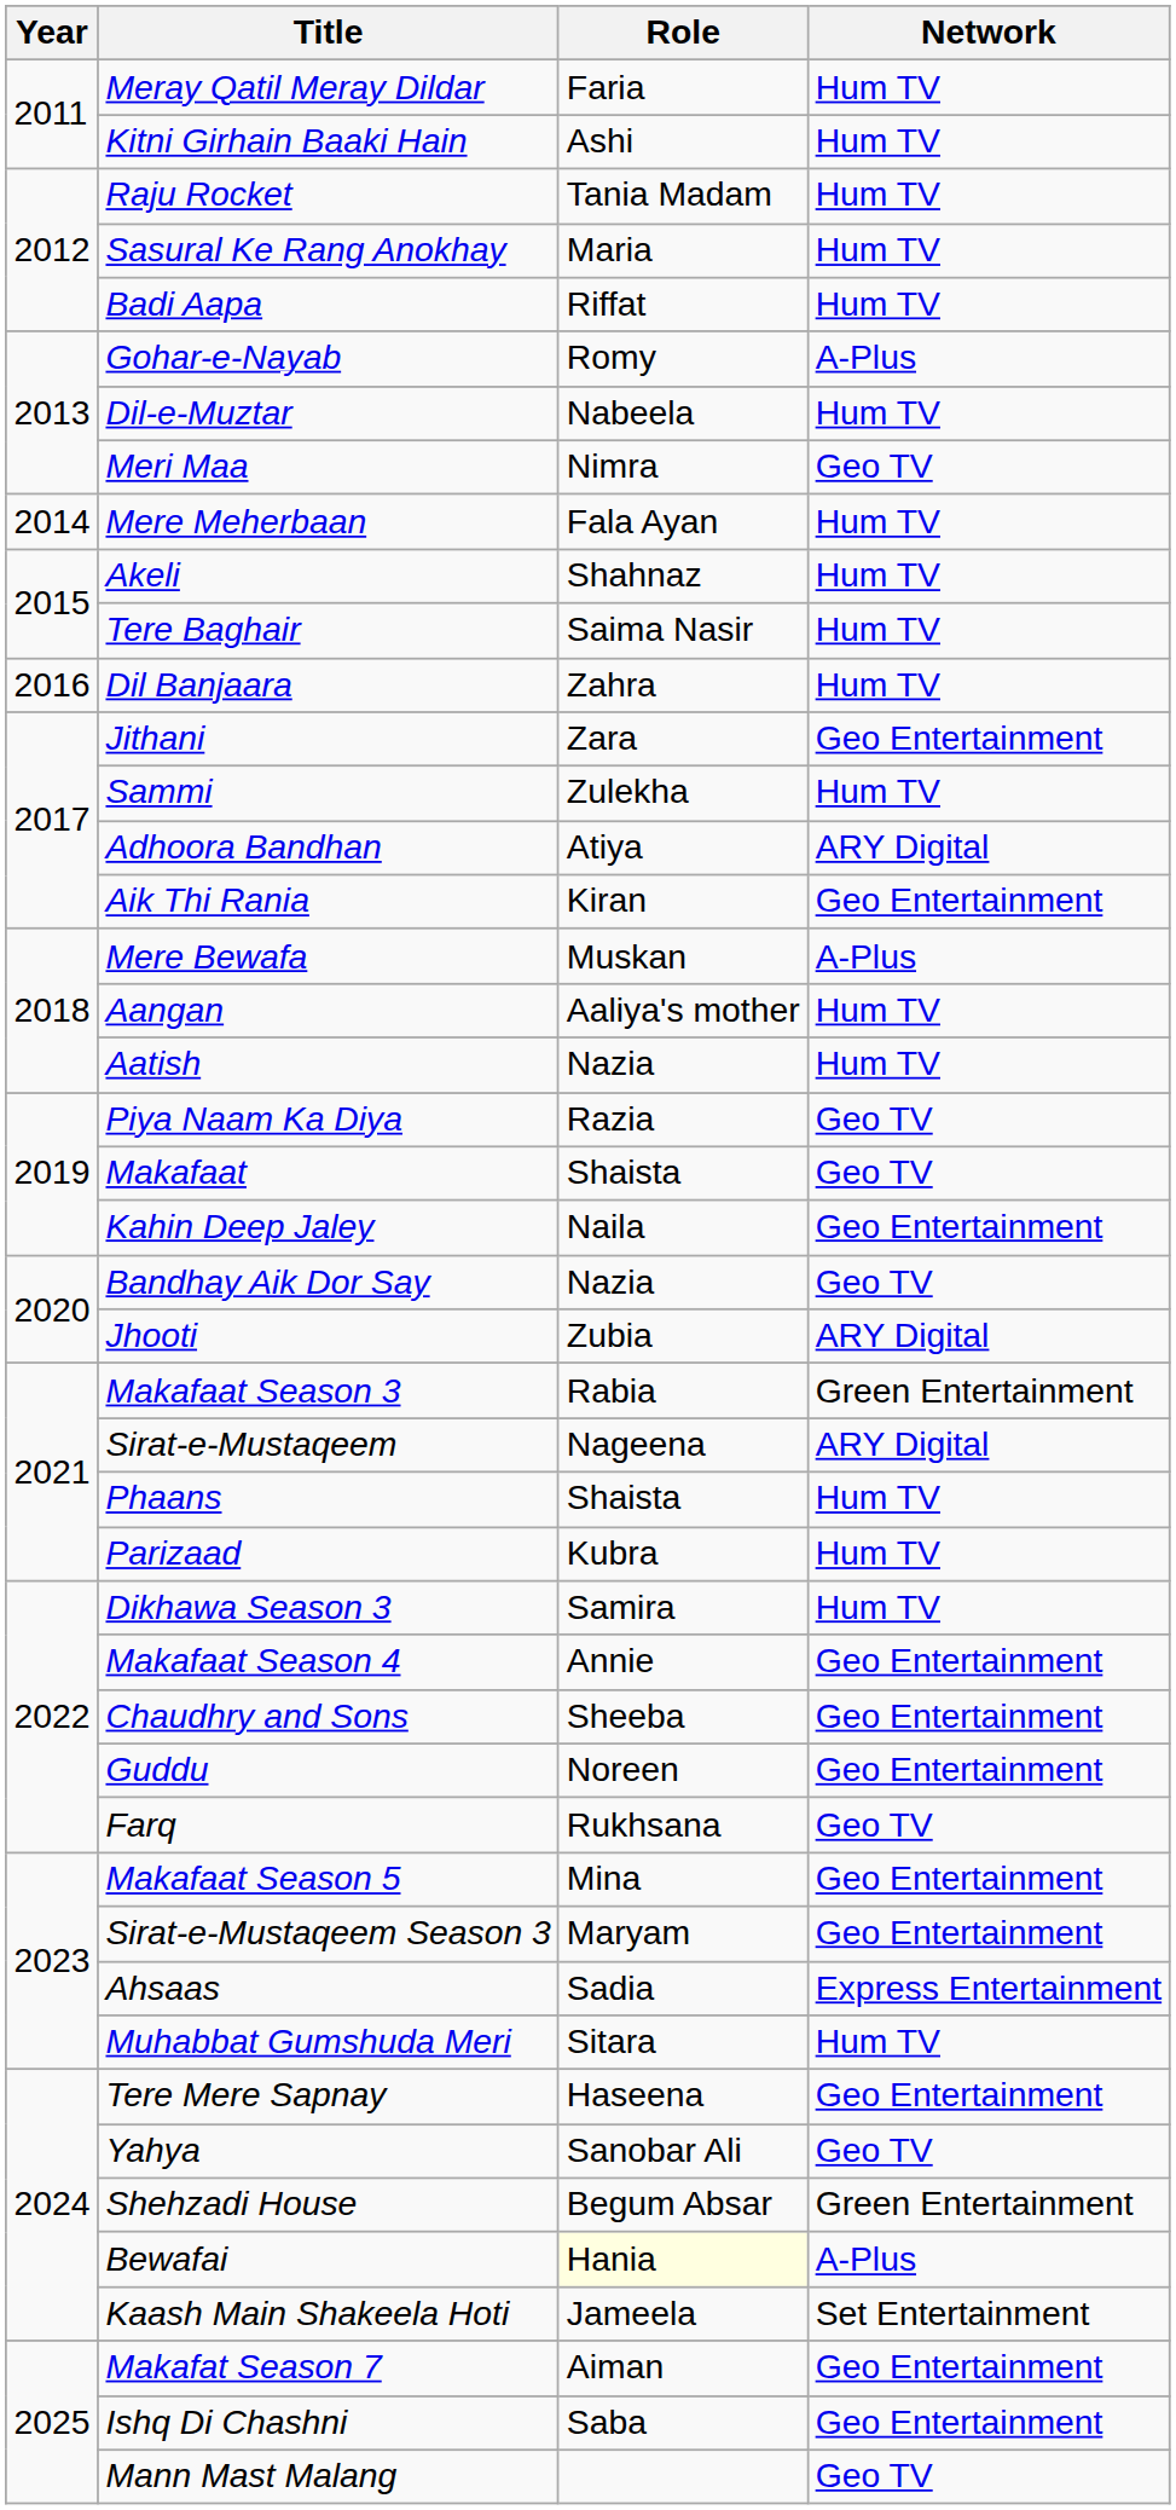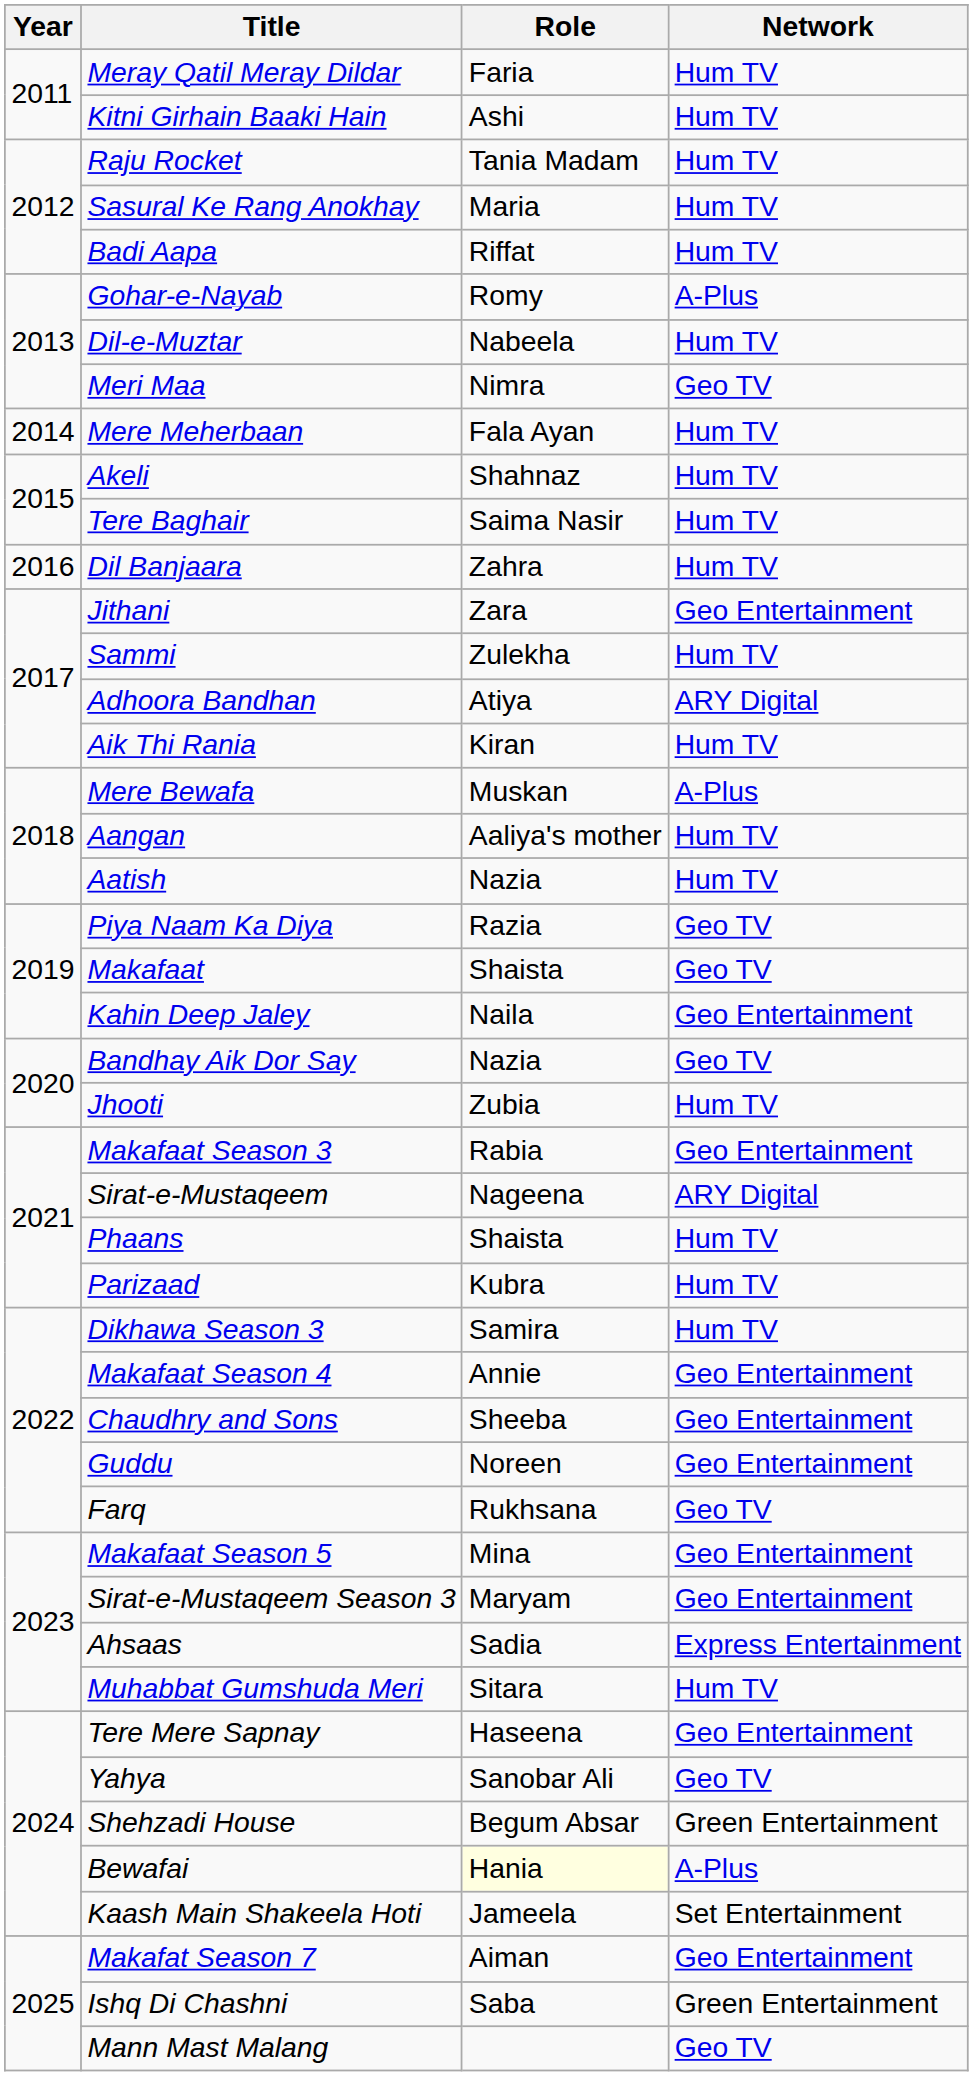Aik Thi Rania | Network: Geo Entertainment -> Hum TV
Jhooti | Network: ARY Digital -> Hum TV
Makafaat Season 3 | Network: Green Entertainment -> Geo Entertainment
Ishq Di Chashni | Network: Geo Entertainment -> Green Entertainment
